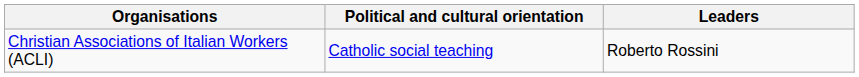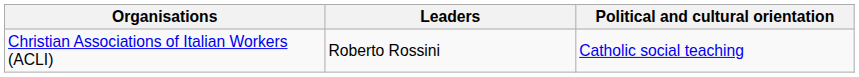columns swapped: Political and cultural orientation <-> Leaders
